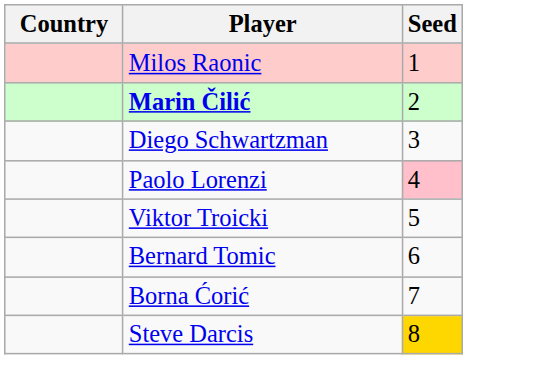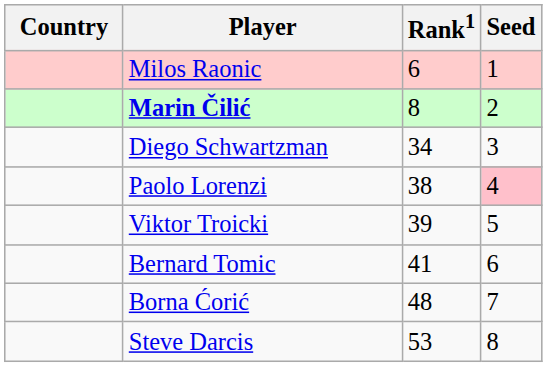+ column: Rank1 | 6 | 8 | 34 | 38 | 39 | 41 | 48 | 53
Steve Darcis | Seed: gold background -> no background
